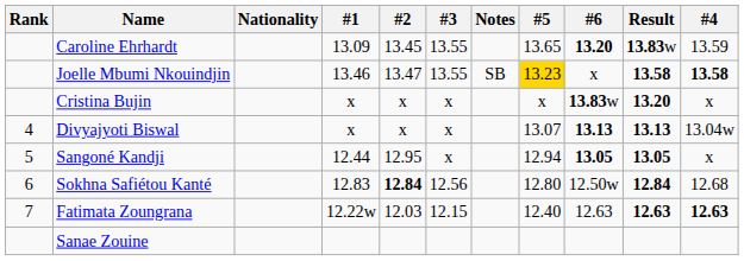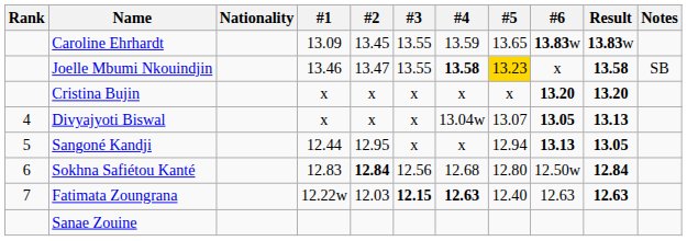columns swapped: #4 <-> Notes
Caroline Ehrhardt | #6: 13.20 -> 13.83w
Cristina Bujin | #6: 13.83w -> 13.20
Divyajyoti Biswal | #6: 13.13 -> 13.05
Sangoné Kandji | #6: 13.05 -> 13.13
Fatimata Zoungrana | #3: normal -> bold
